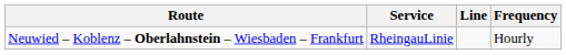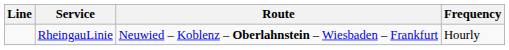columns swapped: Line <-> Route
